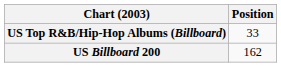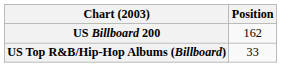rows swapped: US Billboard 200 <-> US Top R&B/Hip-Hop Albums (Billboard)
